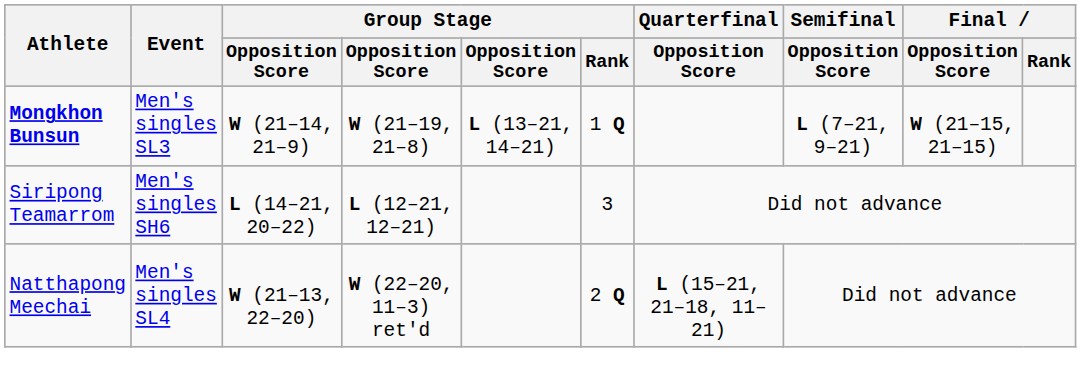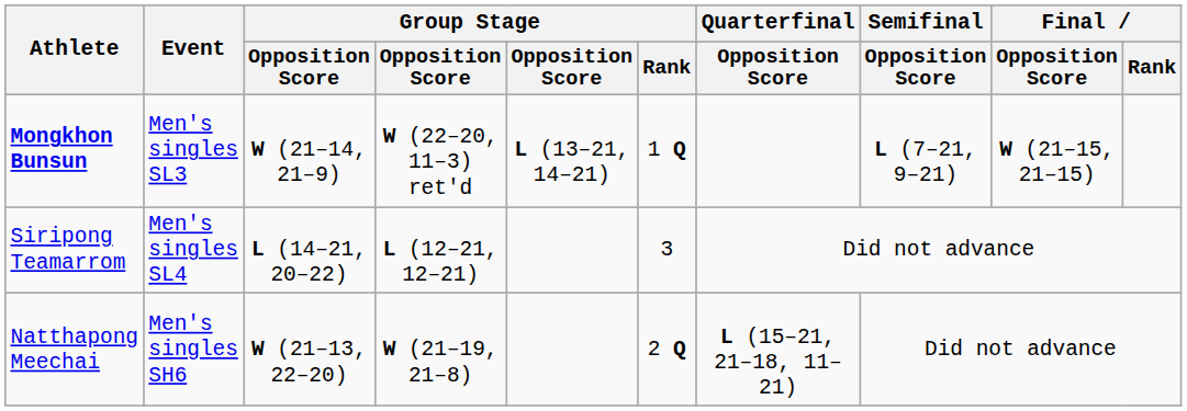Mongkhon Bunsun | column 4: W (21–19, 21–8) -> W (22–20, 11–3) ret'd
Siripong Teamarrom | Event: Men's singles SH6 -> Men's singles SL4
Natthapong Meechai | Event: Men's singles SL4 -> Men's singles SH6
Natthapong Meechai | column 4: W (22–20, 11–3) ret'd -> W (21–19, 21–8)
